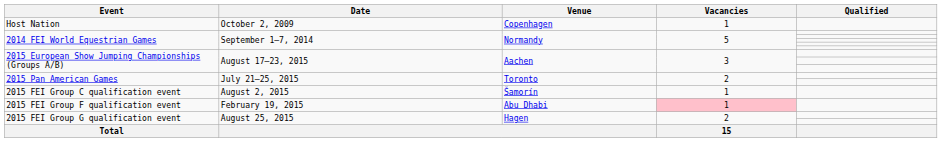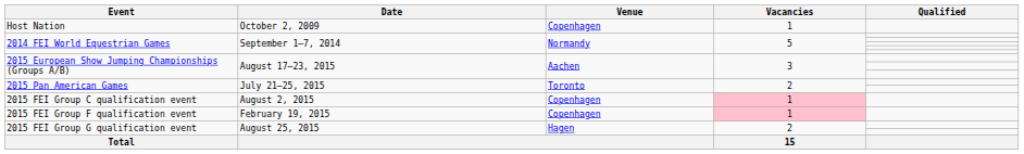2015 FEI Group C qualification event | Venue: Šamorín -> Copenhagen
2015 FEI Group C qualification event | Vacancies: no background -> pink background
2015 FEI Group F qualification event | Venue: Abu Dhabi -> Copenhagen
